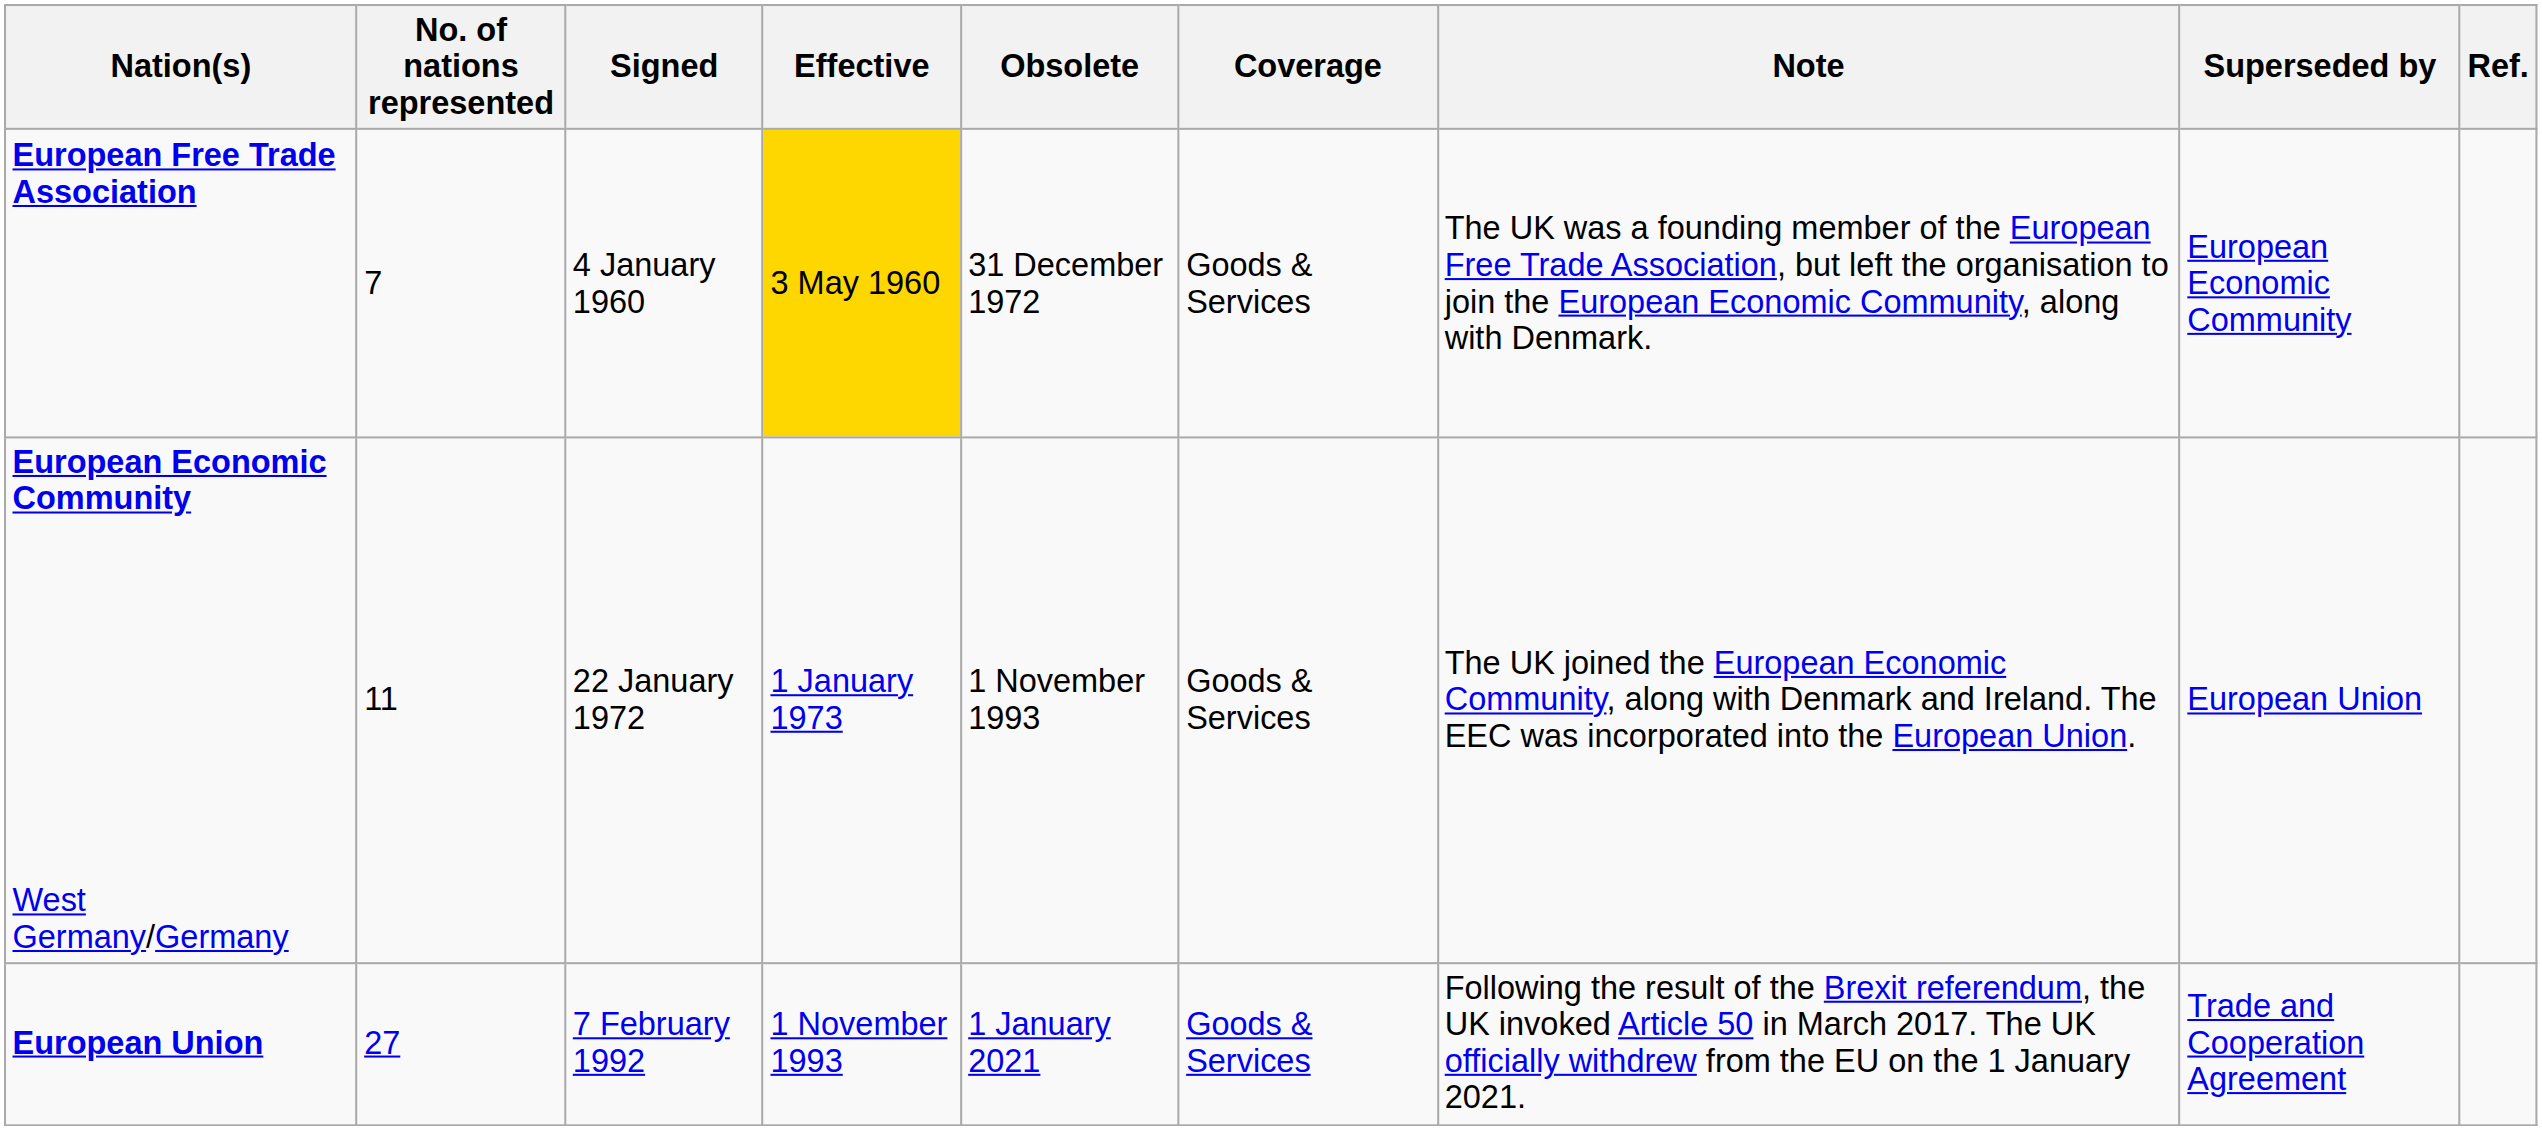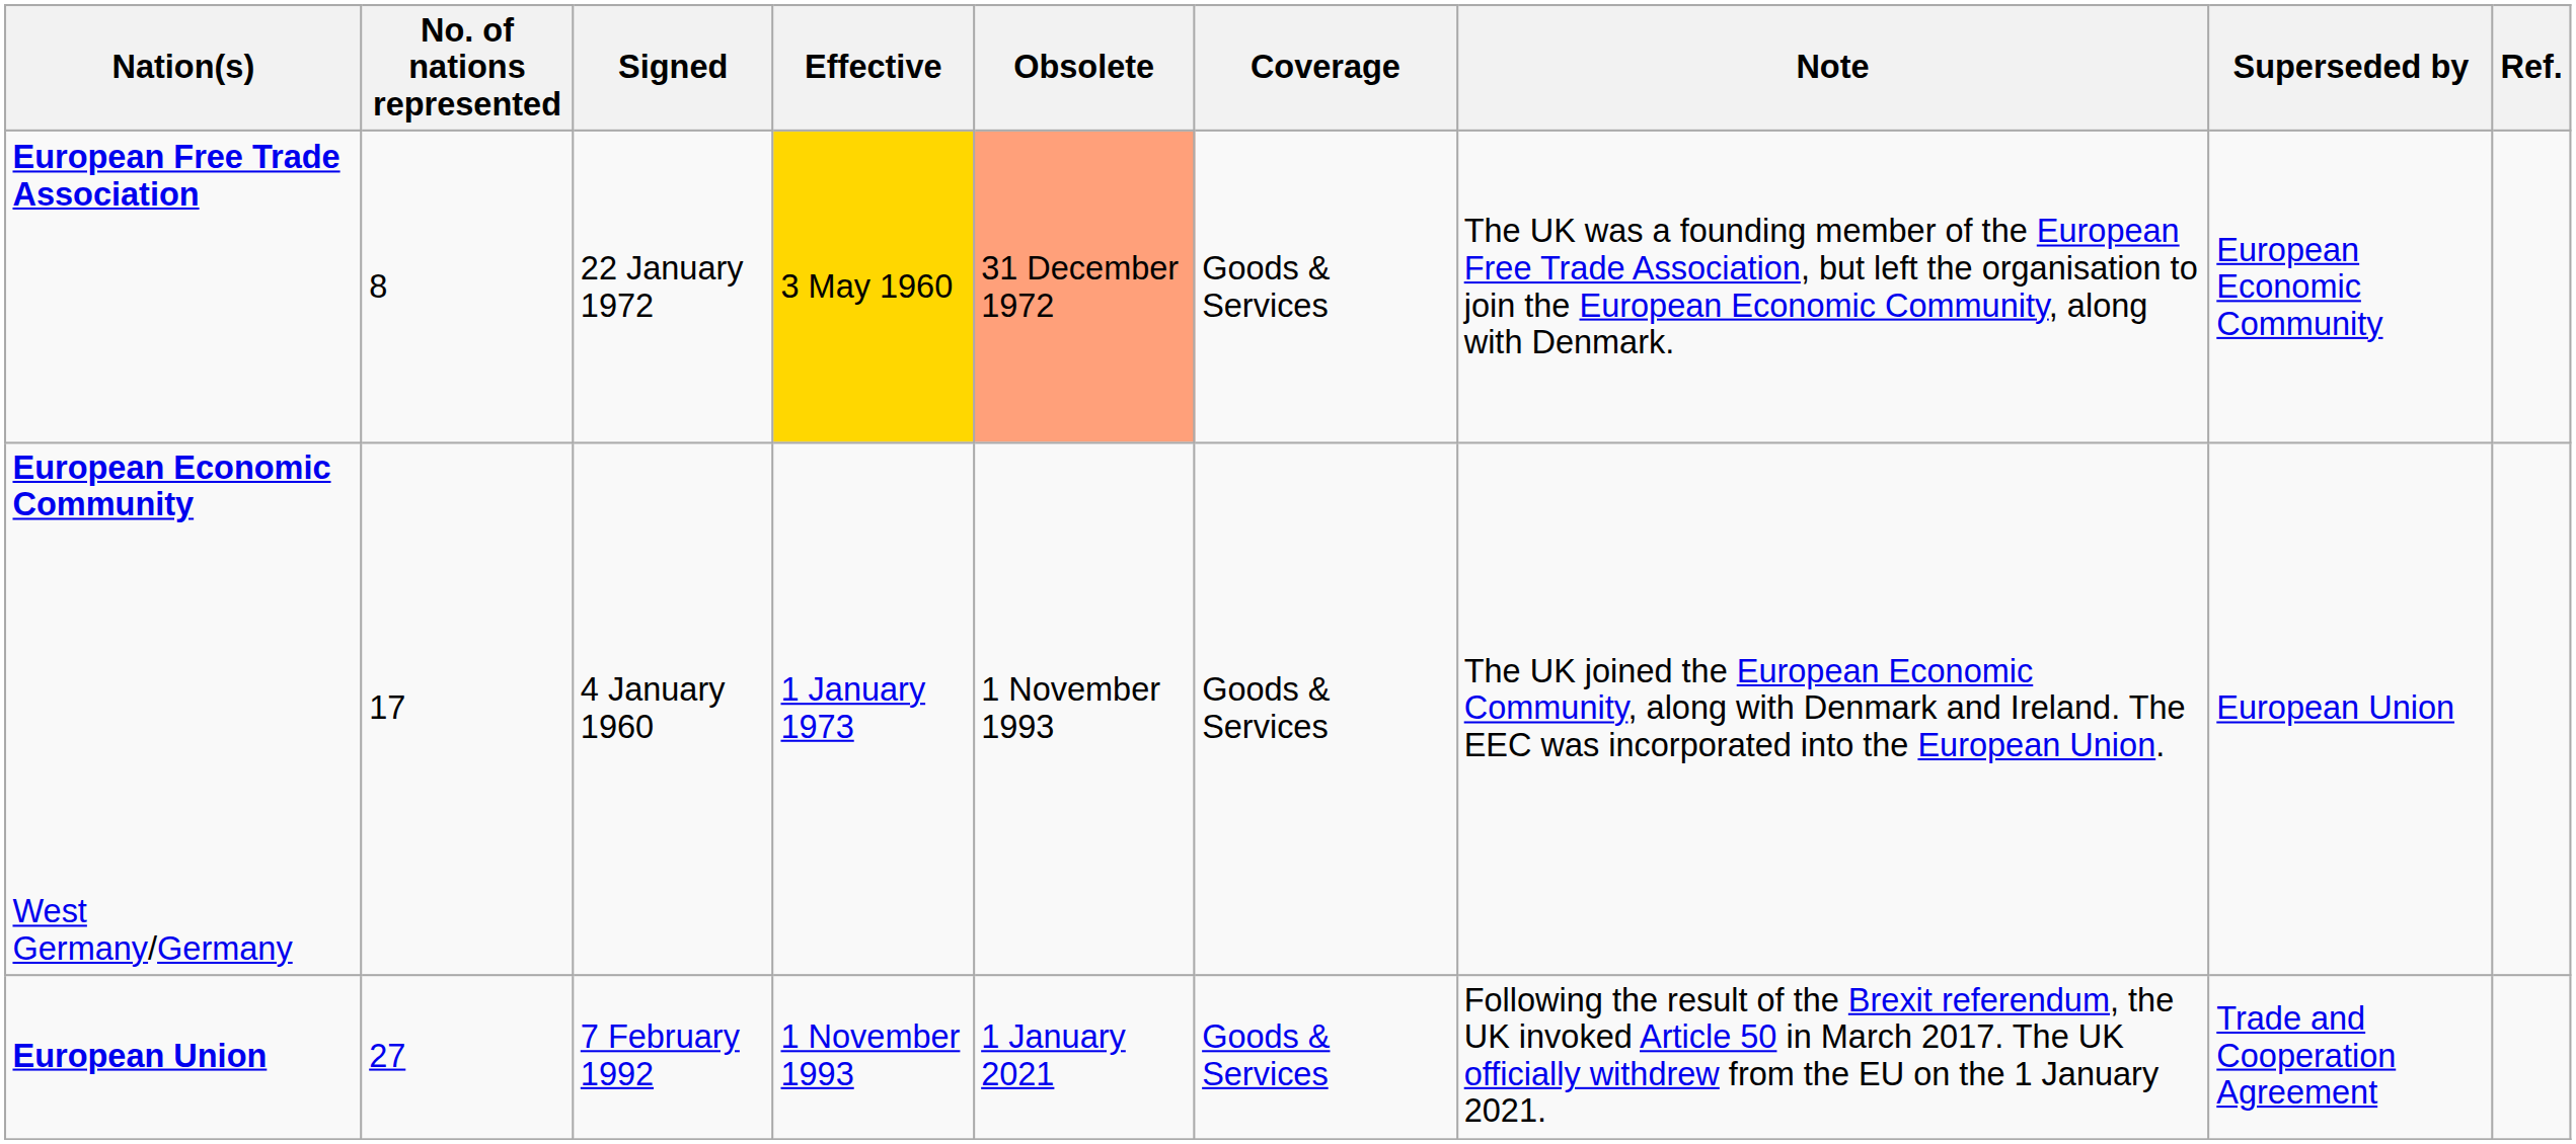European Free Trade Association | No. of nations represented: 7 -> 8
European Free Trade Association | Signed: 4 January 1960 -> 22 January 1972
European Free Trade Association | Obsolete: no background -> lightsalmon background
European Economic Community West Germany/Germany | No. of nations represented: 11 -> 17
European Economic Community West Germany/Germany | Signed: 22 January 1972 -> 4 January 1960
